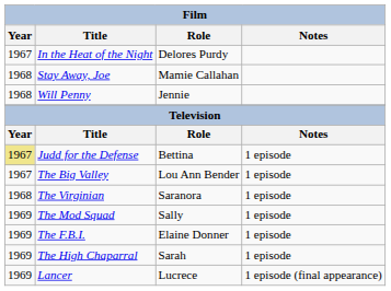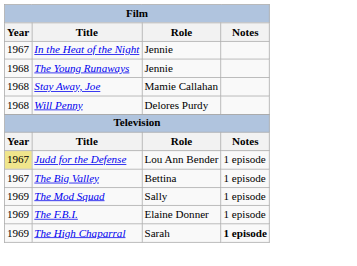In the Heat of the Night | Role: Delores Purdy -> Jennie
+ row: 1968 | The Young Runaways | Jennie
Will Penny | Role: Jennie -> Delores Purdy
Judd for the Defense | Role: Bettina -> Lou Ann Bender
The Big Valley | Role: Lou Ann Bender -> Bettina
- row: 1968 | The Virginian | Saranora | 1 episode
The High Chaparral | Notes: normal -> bold
- row: 1969 | Lancer | Lucrece | 1 episode (final appearance)
